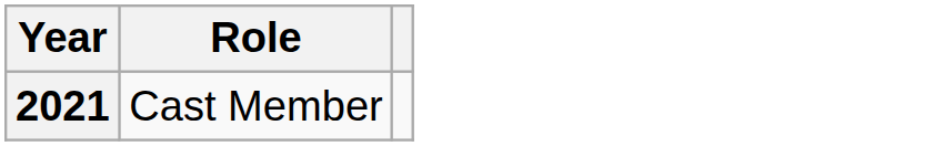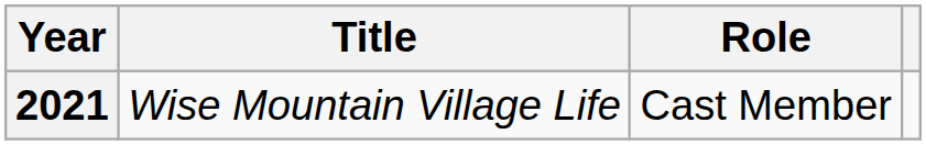+ column: Title | Wise Mountain Village Life
